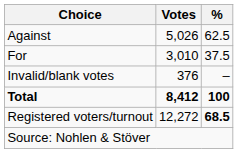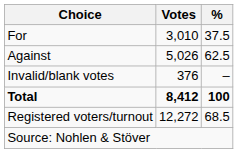rows swapped: For <-> Against
Registered voters/turnout | %: bold -> normal
